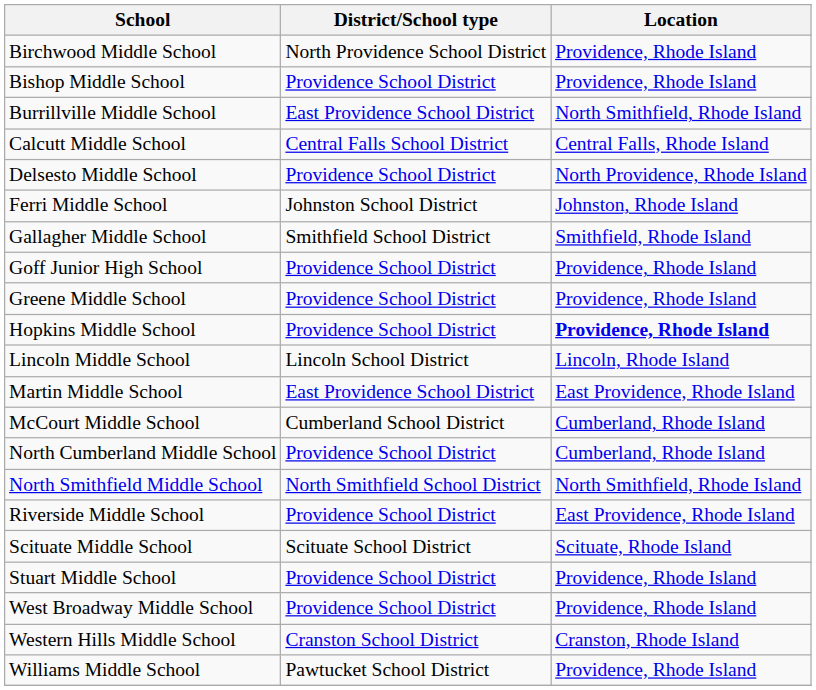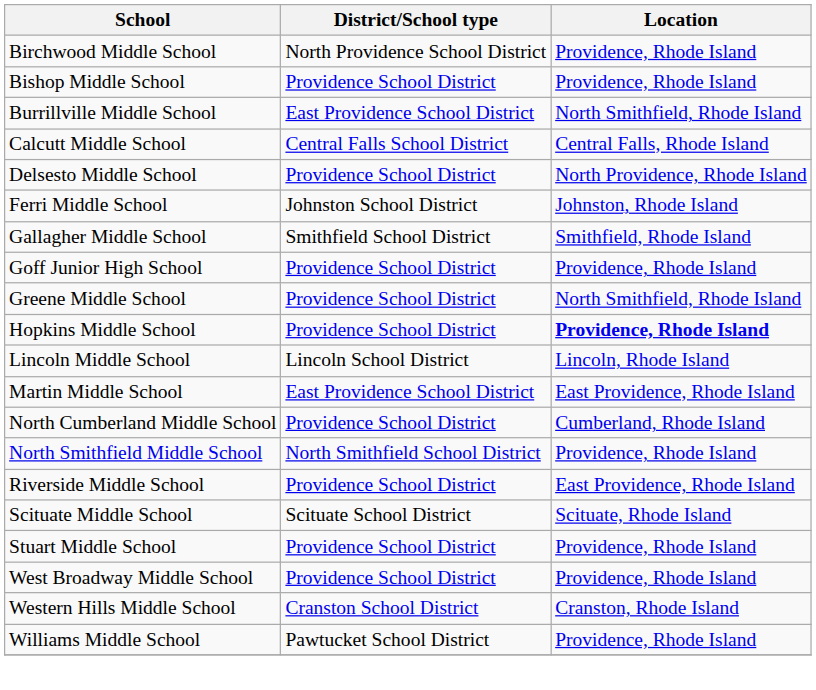Greene Middle School | Location: Providence, Rhode Island -> North Smithfield, Rhode Island
- row: McCourt Middle School | Cumberland School District | Cumberland, Rhode Island
North Smithfield Middle School | Location: North Smithfield, Rhode Island -> Providence, Rhode Island
